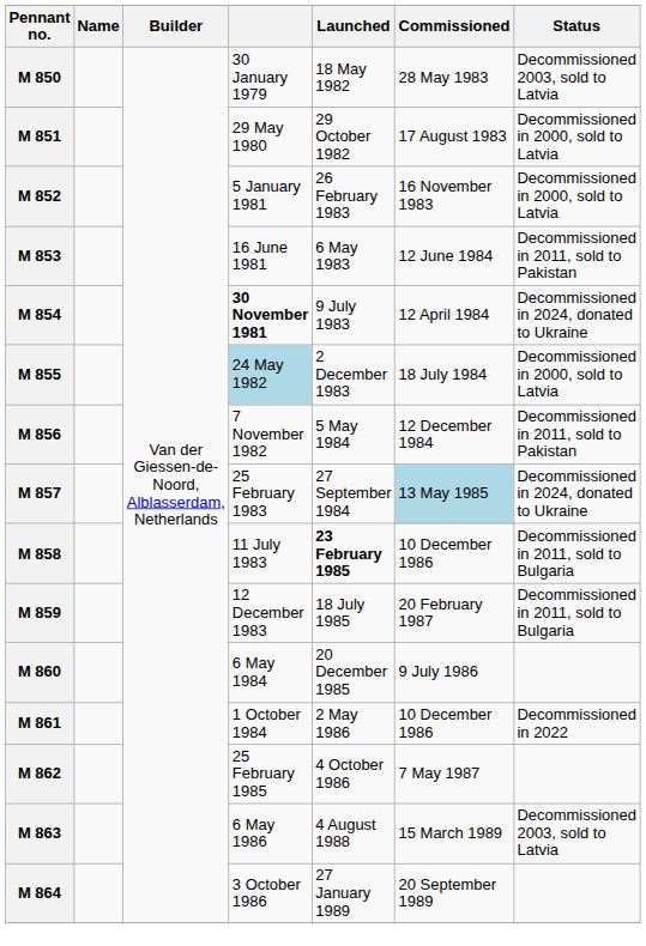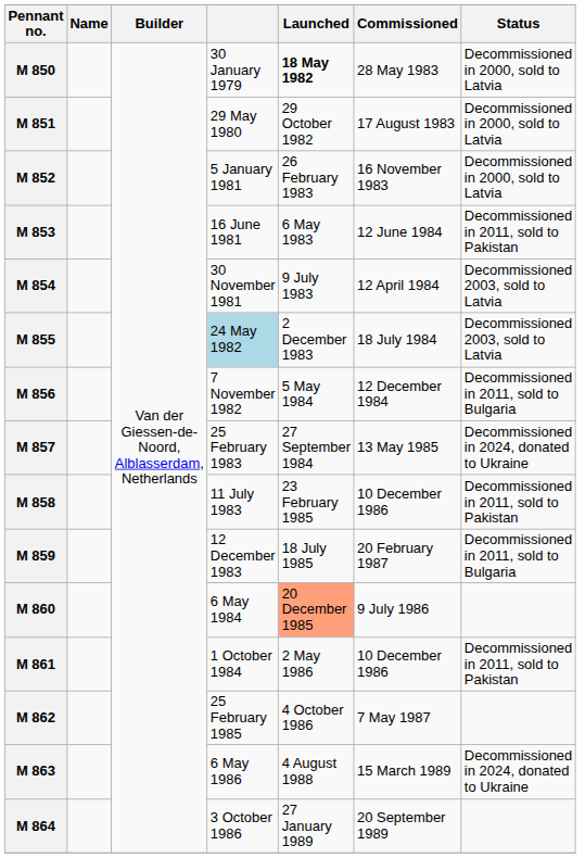M 850 | Launched: normal -> bold
M 850 | Status: Decommissioned 2003, sold to Latvia -> Decommissioned in 2000, sold to Latvia
M 854 | column 4: bold -> normal
M 854 | Status: Decommissioned in 2024, donated to Ukraine -> Decommissioned 2003, sold to Latvia
M 855 | Status: Decommissioned in 2000, sold to Latvia -> Decommissioned 2003, sold to Latvia
M 856 | Status: Decommissioned in 2011, sold to Pakistan -> Decommissioned in 2011, sold to Bulgaria
M 857 | Commissioned: lightblue background -> no background
M 858 | Launched: bold -> normal
M 858 | Status: Decommissioned in 2011, sold to Bulgaria -> Decommissioned in 2011, sold to Pakistan
M 860 | Launched: no background -> lightsalmon background
M 861 | Status: Decommissioned in 2022 -> Decommissioned in 2011, sold to Pakistan
M 863 | Status: Decommissioned 2003, sold to Latvia -> Decommissioned in 2024, donated to Ukraine
